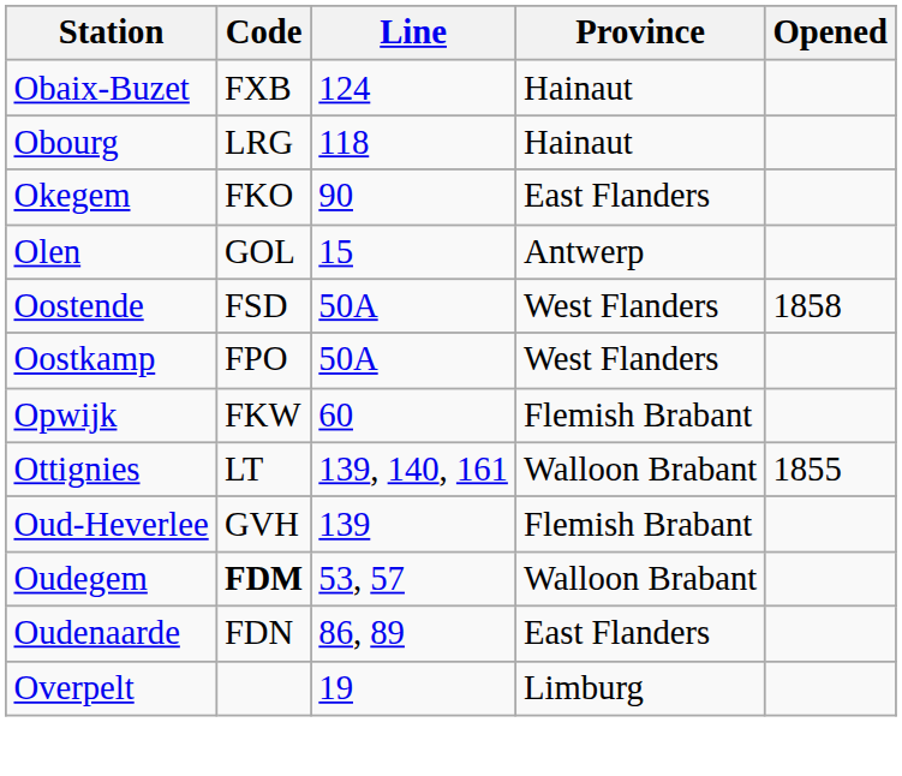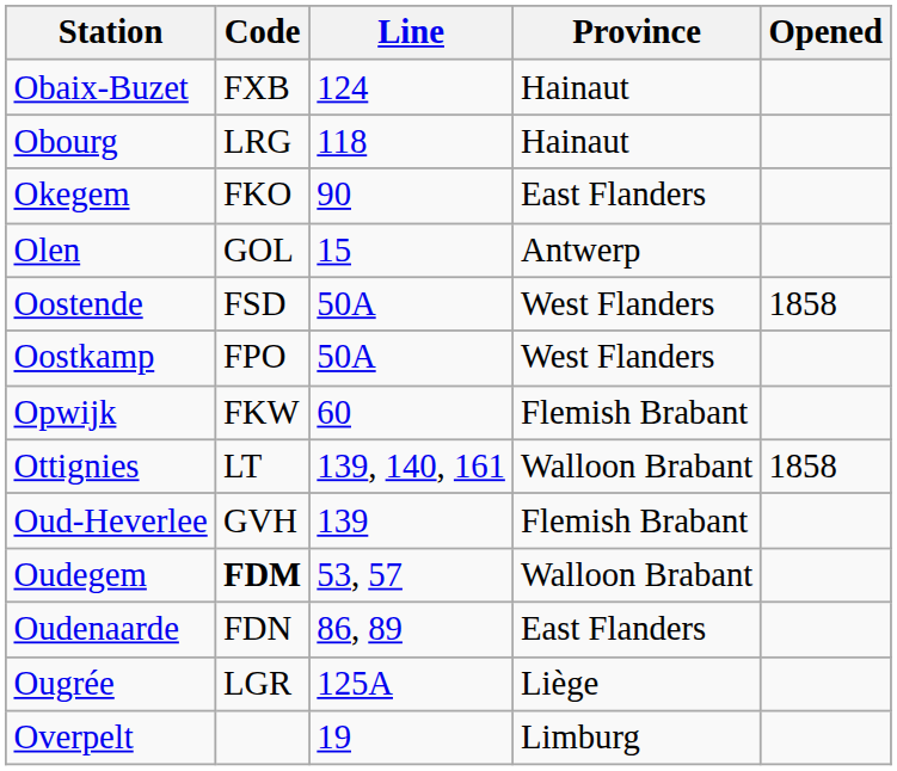Ottignies | Opened: 1855 -> 1858
+ row: Ougrée | LGR | 125A | Liège
